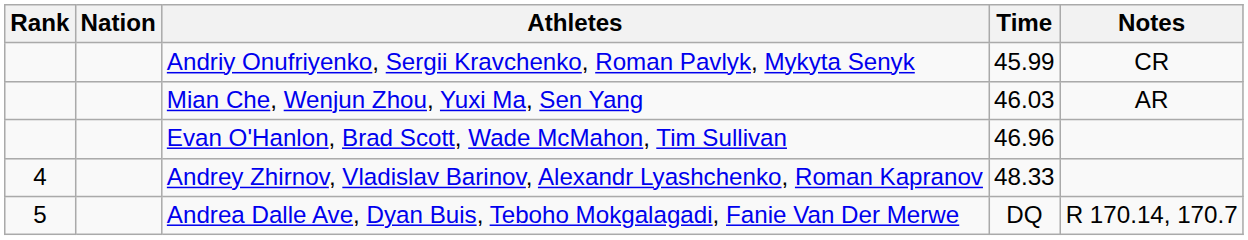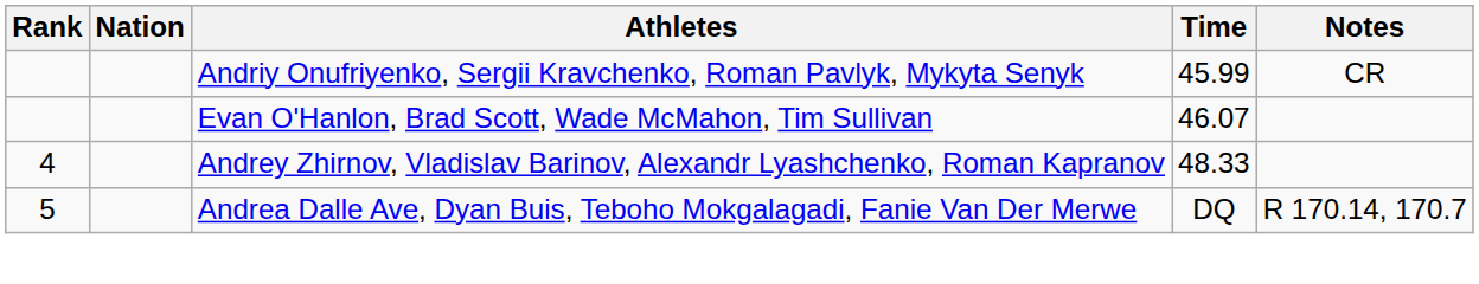- row: Mian Che, Wenjun Zhou, Yuxi Ma, Sen Yang | 46.03 | AR
Evan O'Hanlon, Brad Scott, Wade McMahon, Tim Sullivan | Time: 46.96 -> 46.07
